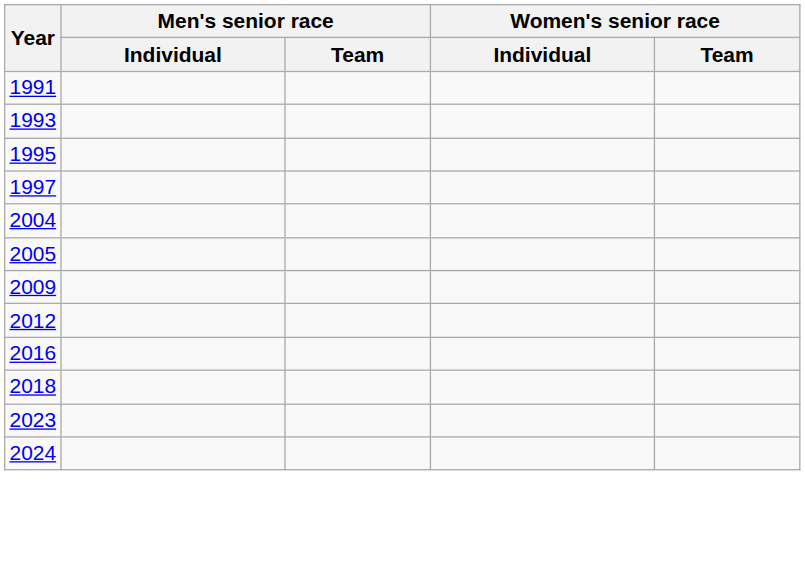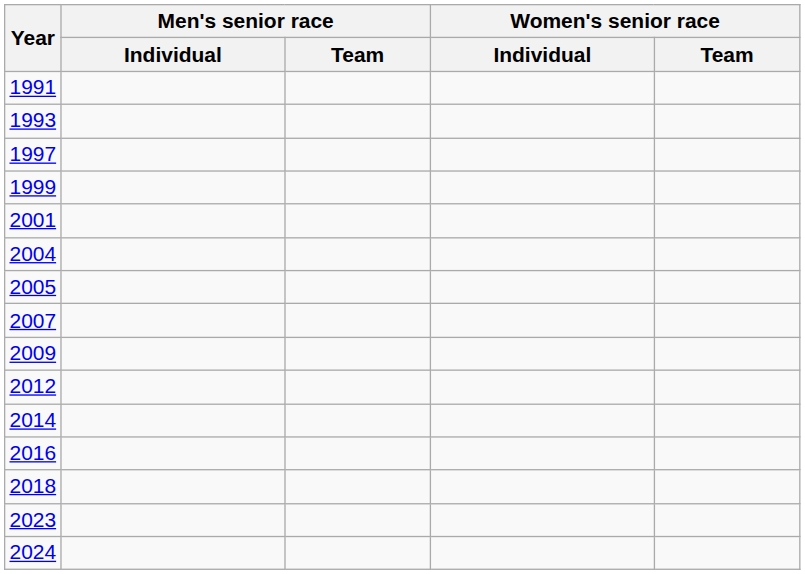- row: 1995
+ row: 1999
+ row: 2001
+ row: 2007
+ row: 2014
